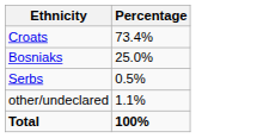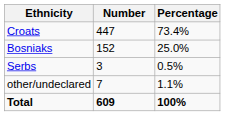+ column: Number | 447 | 152 | 3 | 7 | 609
